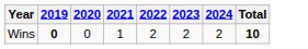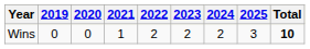+ column: 2025 | 3
Wins | 2019: bold -> normal
